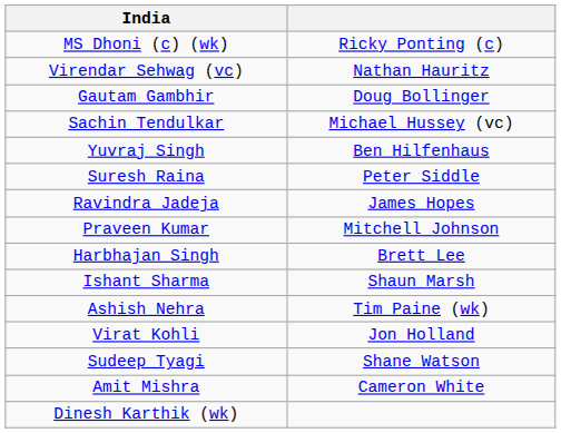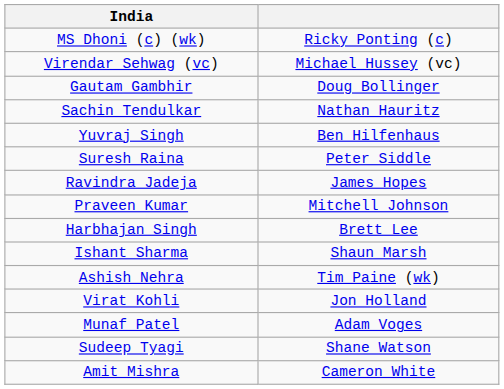Virendar Sehwag (vc) | column 2: Nathan Hauritz -> Michael Hussey (vc)
Sachin Tendulkar | column 2: Michael Hussey (vc) -> Nathan Hauritz
+ row: Munaf Patel | Adam Voges
- row: Dinesh Karthik (wk)
